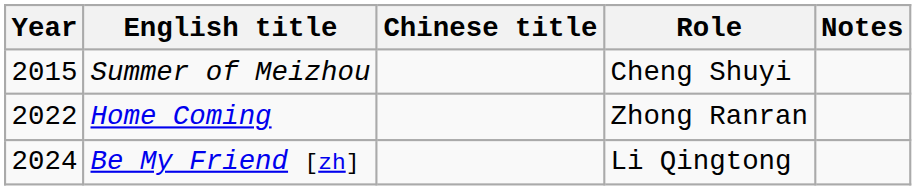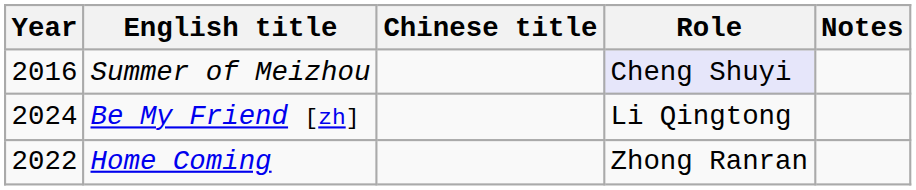Summer of Meizhou | Year: 2015 -> 2016
Summer of Meizhou | Role: no background -> lavender background
rows swapped: Home Coming <-> Be My Friend [zh]
